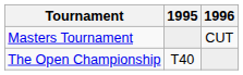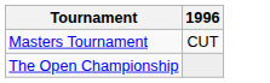- column: 1995 | T40
